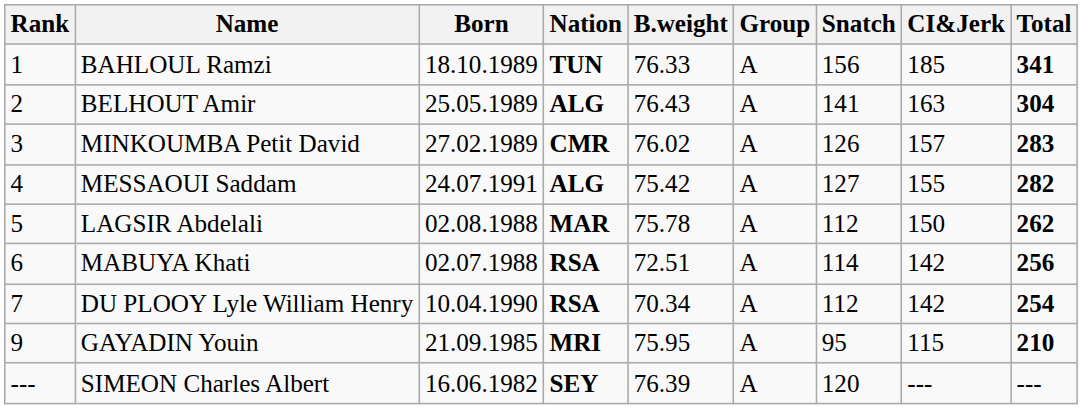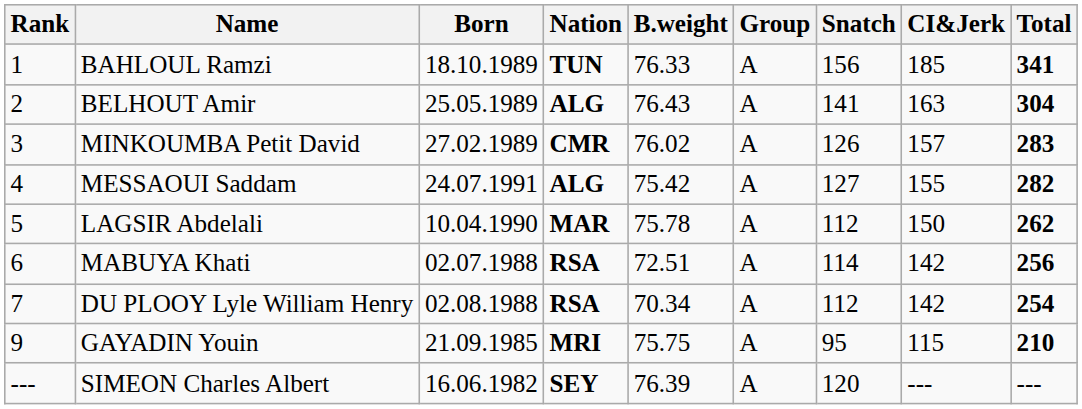LAGSIR Abdelali | Born: 02.08.1988 -> 10.04.1990
DU PLOOY Lyle William Henry | Born: 10.04.1990 -> 02.08.1988
GAYADIN Youin | B.weight: 75.95 -> 75.75
